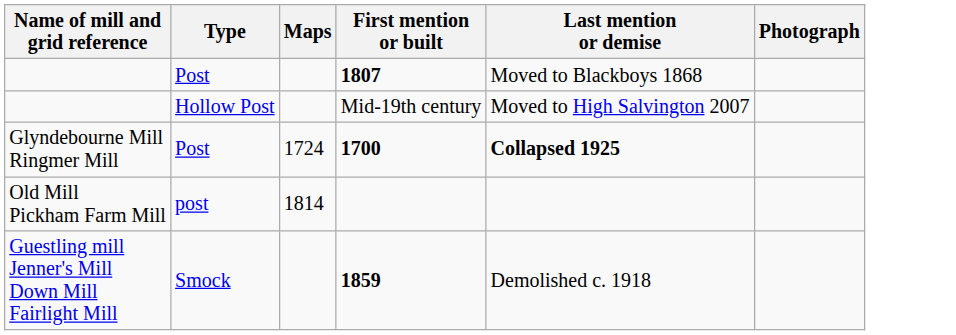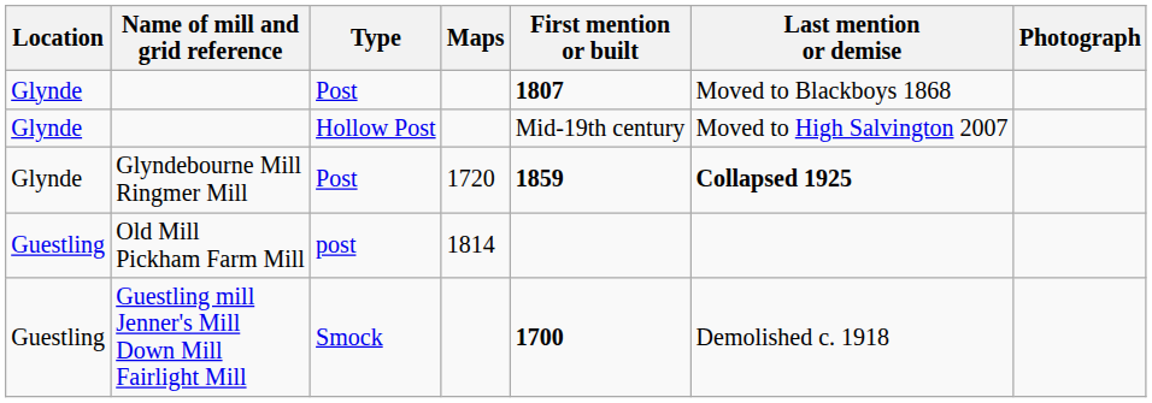+ column: Location | Glynde | Glynde | Glynde | Guestling | Guestling
Glyndebourne Mill Ringmer Mill | Maps: 1724 -> 1720
Glyndebourne Mill Ringmer Mill | First mention or built: 1700 -> 1859
Guestling mill Jenner's Mill Down Mill Fairlight Mill | First mention or built: 1859 -> 1700
